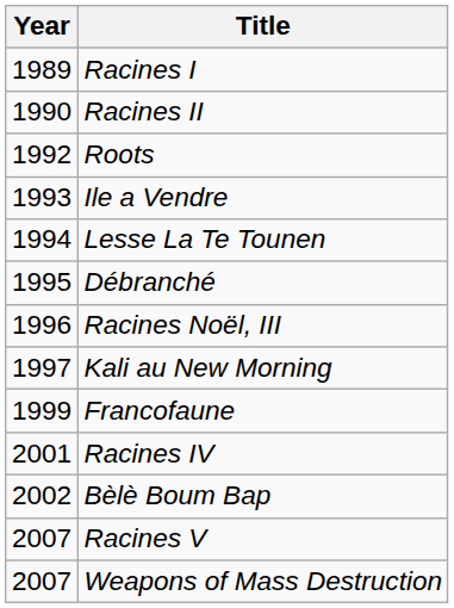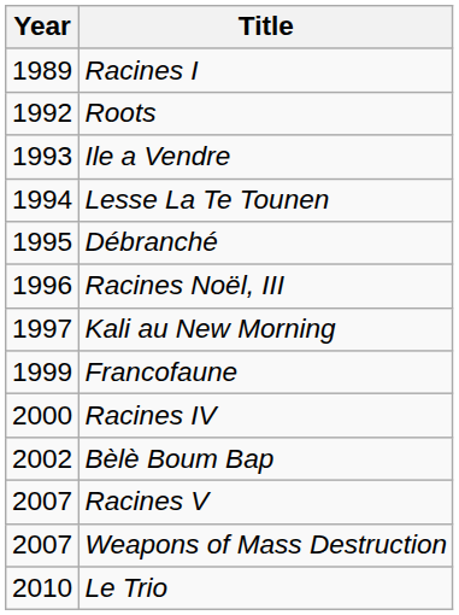- row: 1990 | Racines II
Racines IV | Year: 2001 -> 2000
+ row: 2010 | Le Trio
